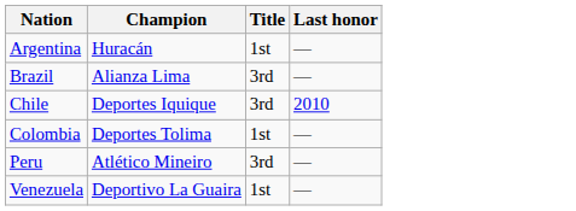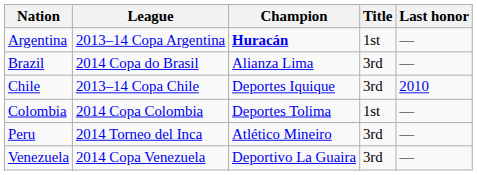+ column: League | 2013–14 Copa Argentina | 2014 Copa do Brasil | 2013–14 Copa Chile | 2014 Copa Colombia | 2014 Torneo del Inca | 2014 Copa Venezuela
Argentina | Champion: normal -> bold
Venezuela | Title: 1st -> 3rd
